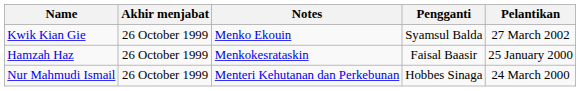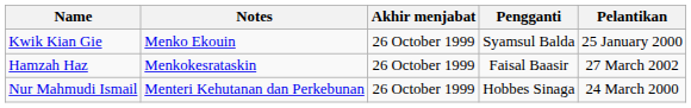columns swapped: Notes <-> Akhir menjabat
Kwik Kian Gie | Pelantikan: 27 March 2002 -> 25 January 2000
Hamzah Haz | Pelantikan: 25 January 2000 -> 27 March 2002
